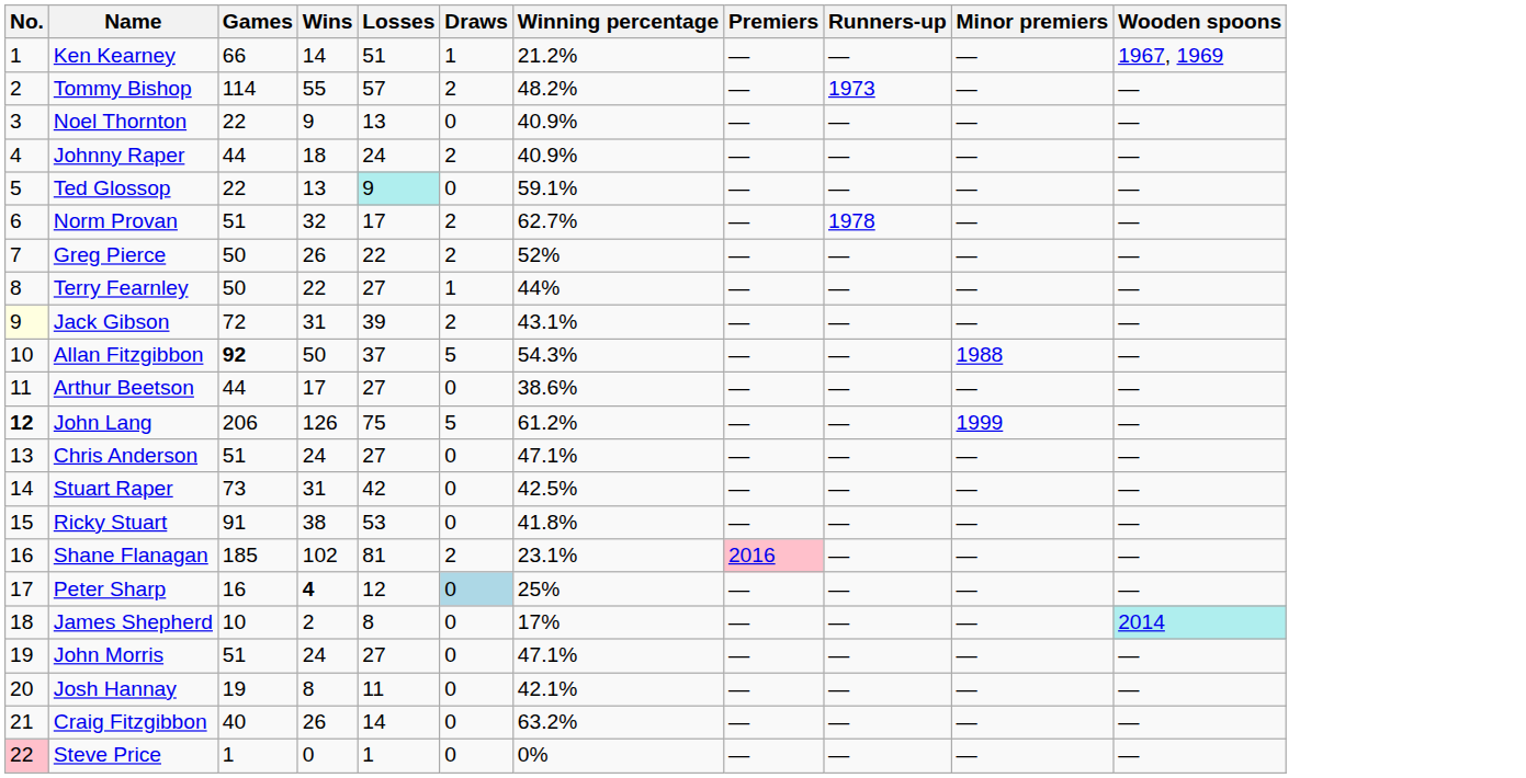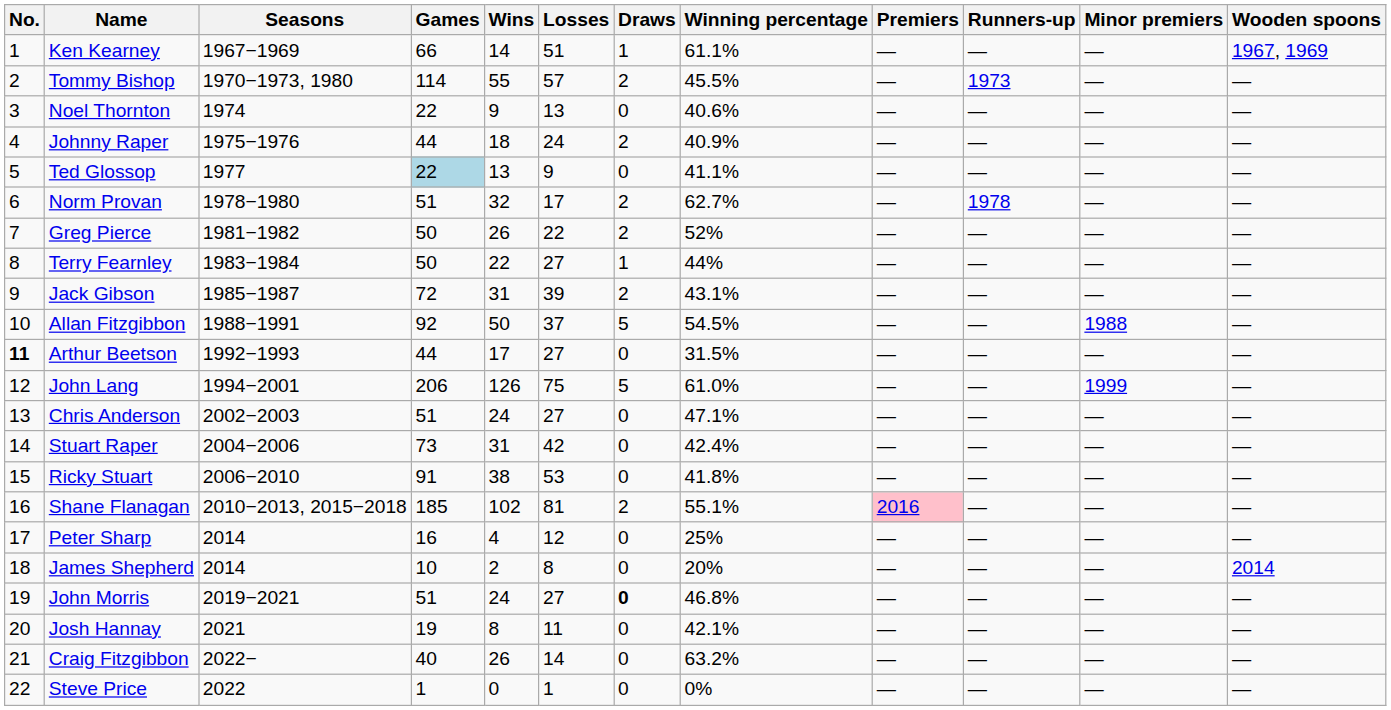+ column: Seasons | 1967−1969 | 1970−1973, 1980 | 1974 | 1975−1976 | 1977 | 1978−1980 | 1981−1982 | 1983−1984 | 1985−1987 | 1988−1991 | 1992−1993 | 1994−2001 | 2002−2003 | 2004−2006 | 2006−2010 | 2010−2013, 2015−2018 | 2014 | 2014 | 2019−2021 | 2021 | 2022− | 2022
Ken Kearney | Winning percentage: 21.2% -> 61.1%
Tommy Bishop | Winning percentage: 48.2% -> 45.5%
Noel Thornton | Winning percentage: 40.9% -> 40.6%
Ted Glossop | Games: no background -> lightblue background
Ted Glossop | Losses: paleturquoise background -> no background
Ted Glossop | Winning percentage: 59.1% -> 41.1%
Jack Gibson | No.: lightyellow background -> no background
Allan Fitzgibbon | Games: bold -> normal
Allan Fitzgibbon | Winning percentage: 54.3% -> 54.5%
Arthur Beetson | No.: normal -> bold
Arthur Beetson | Winning percentage: 38.6% -> 31.5%
John Lang | No.: bold -> normal
John Lang | Winning percentage: 61.2% -> 61.0%
Stuart Raper | Winning percentage: 42.5% -> 42.4%
Shane Flanagan | Winning percentage: 23.1% -> 55.1%
Peter Sharp | Wins: bold -> normal
Peter Sharp | Draws: lightblue background -> no background
James Shepherd | Winning percentage: 17% -> 20%
James Shepherd | Wooden spoons: paleturquoise background -> no background
John Morris | Draws: normal -> bold
John Morris | Winning percentage: 47.1% -> 46.8%
Steve Price | No.: pink background -> no background
